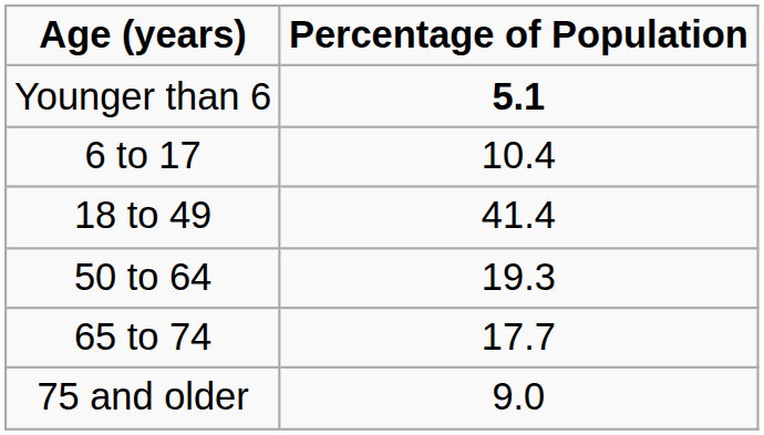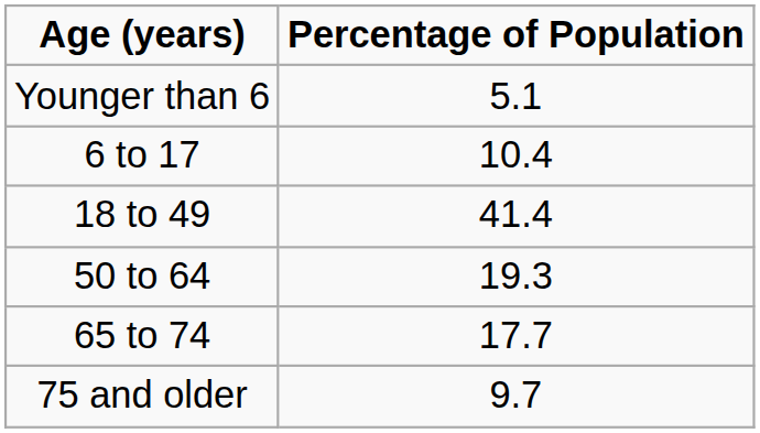Younger than 6 | Percentage of Population: bold -> normal
75 and older | Percentage of Population: 9.0 -> 9.7
